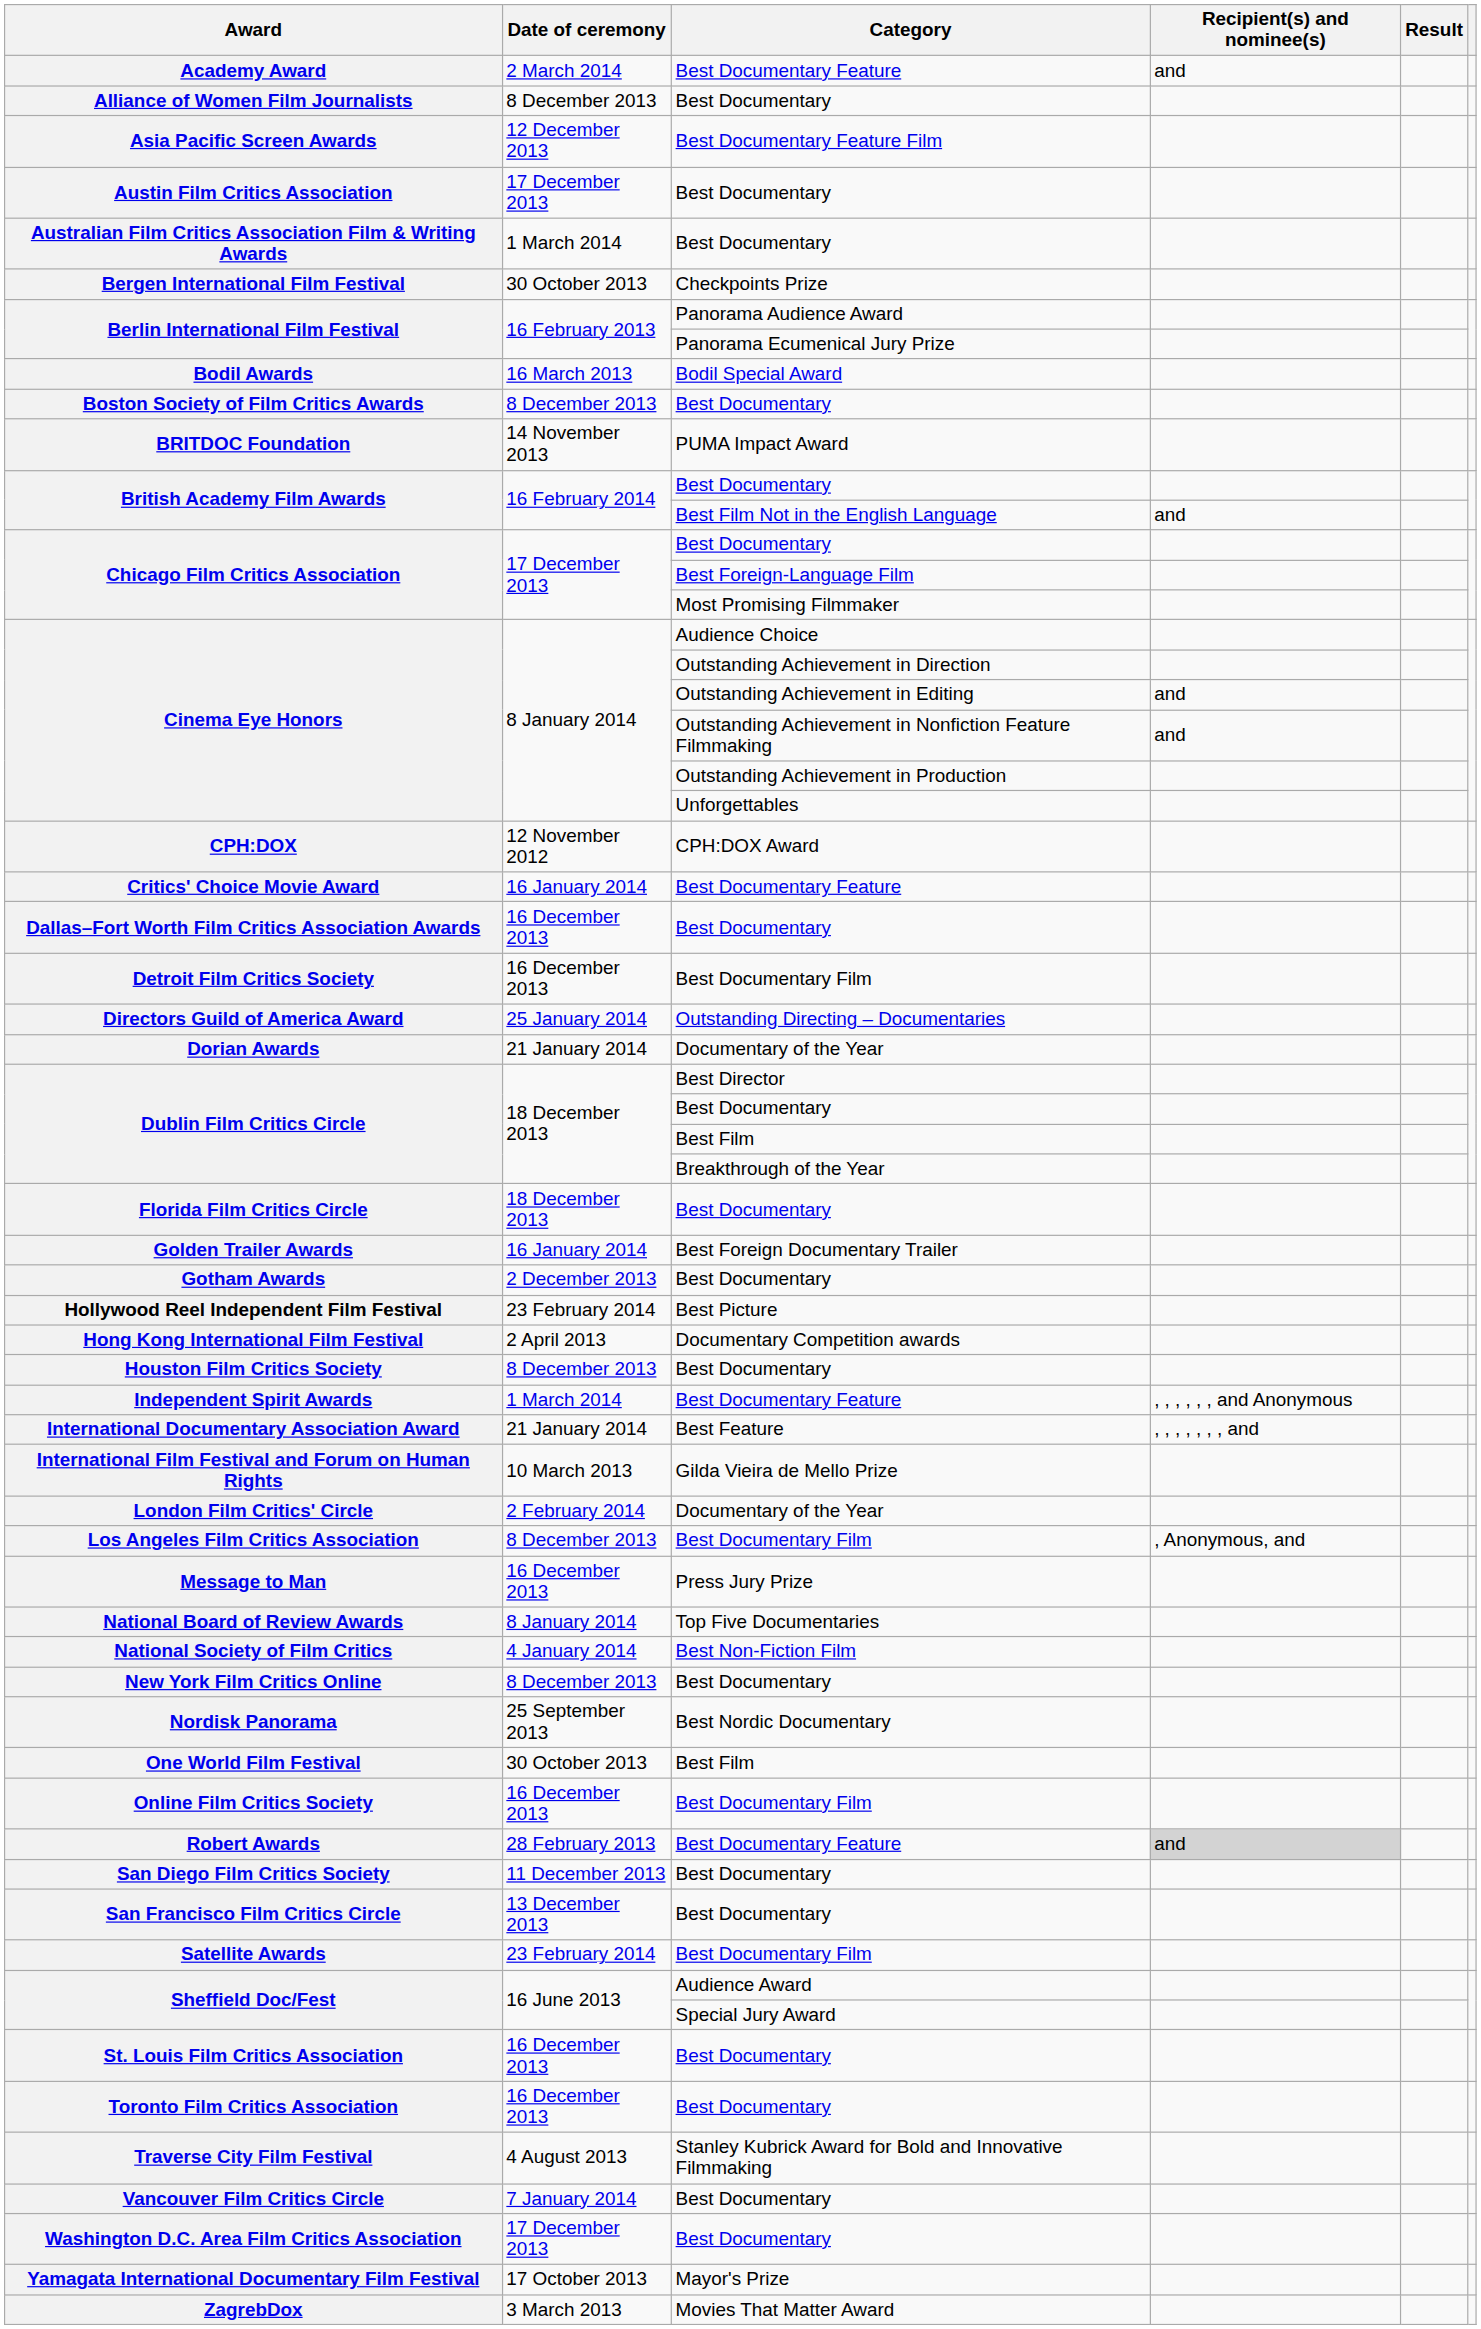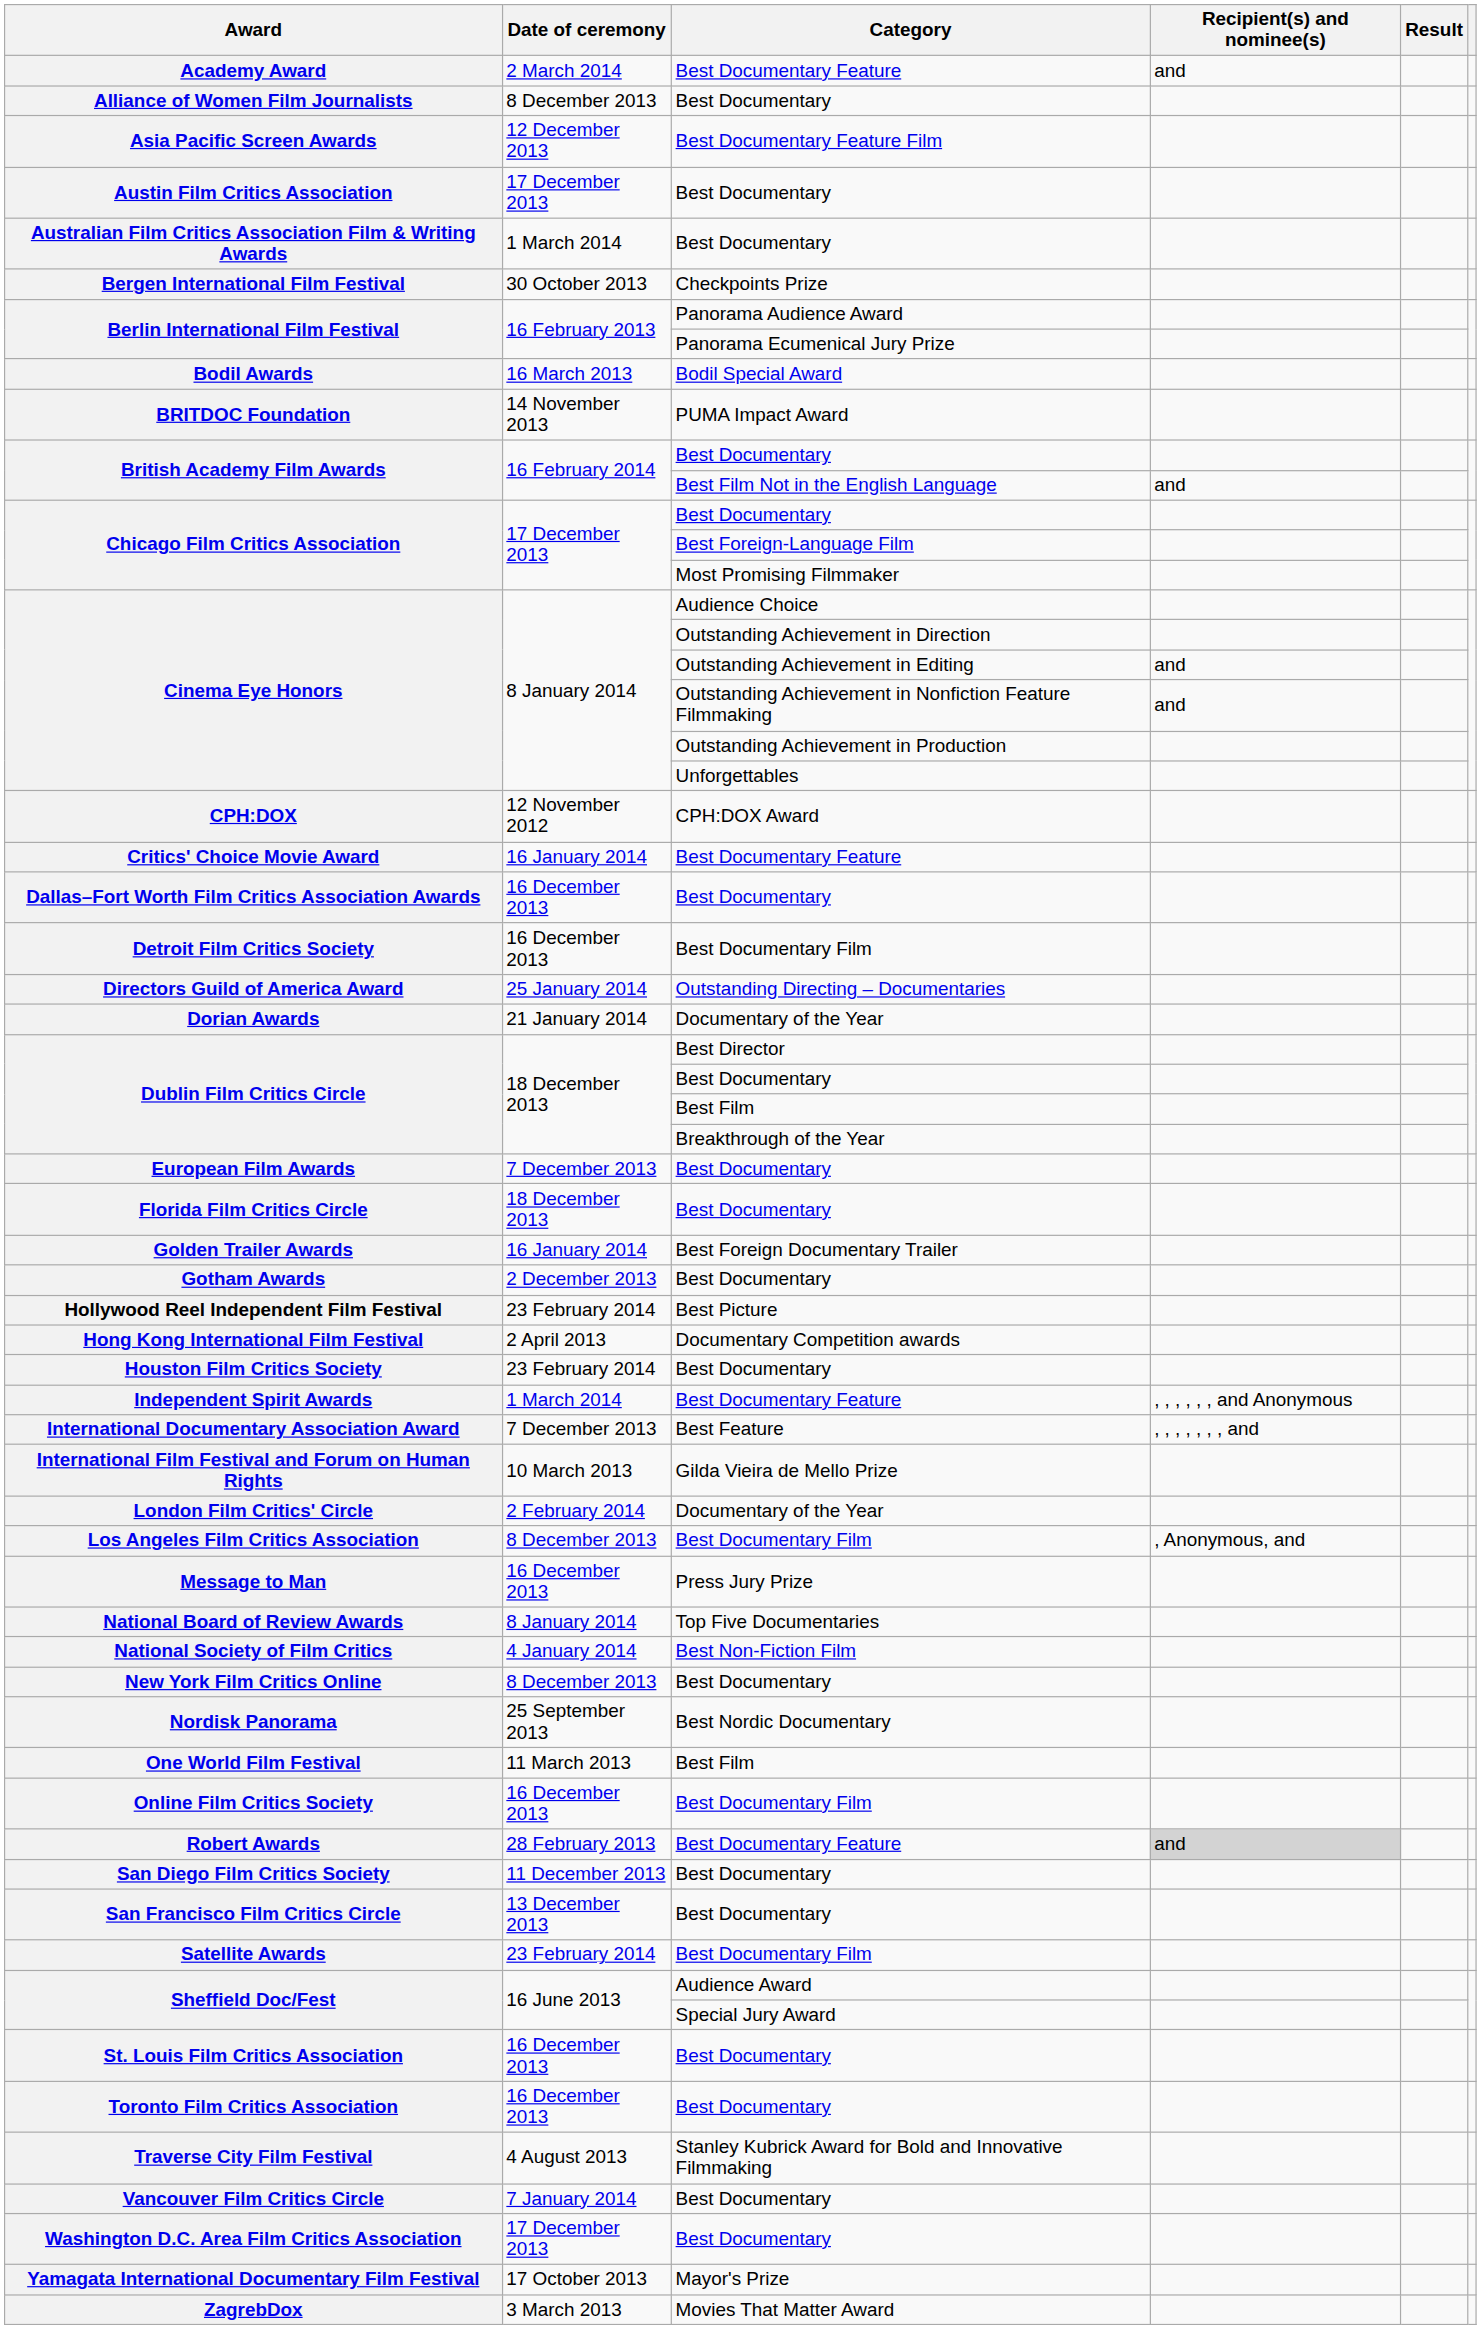- row: Boston Society of Film Critics Awards | 8 December 2013 | Best Documentary
+ row: European Film Awards | 7 December 2013 | Best Documentary
Houston Film Critics Society | Date of ceremony: 8 December 2013 -> 23 February 2014
International Documentary Association Award | Date of ceremony: 21 January 2014 -> 7 December 2013
One World Film Festival | Date of ceremony: 30 October 2013 -> 11 March 2013
